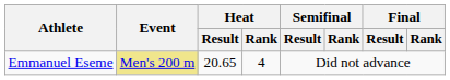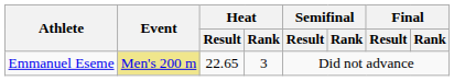Emmanuel Eseme | Heat / Result: 20.65 -> 22.65
Emmanuel Eseme | Heat / Rank: 4 -> 3
